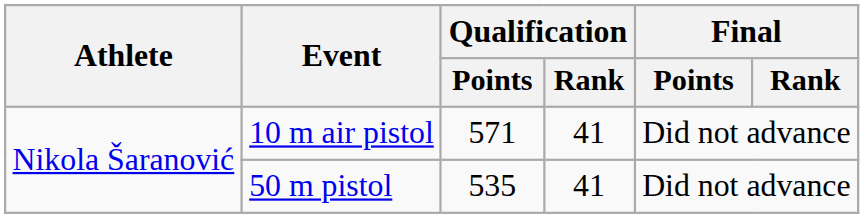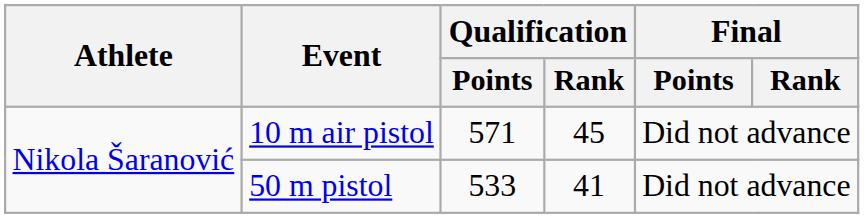10 m air pistol | Qualification / Rank: 41 -> 45
50 m pistol | Qualification / Points: 535 -> 533
